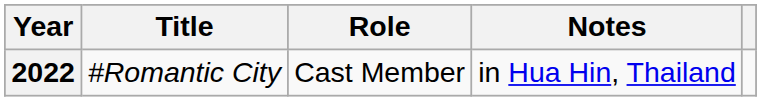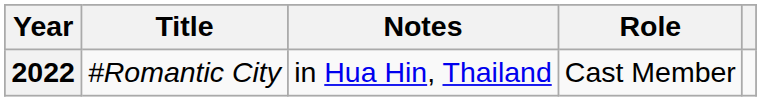columns swapped: Role <-> Notes
